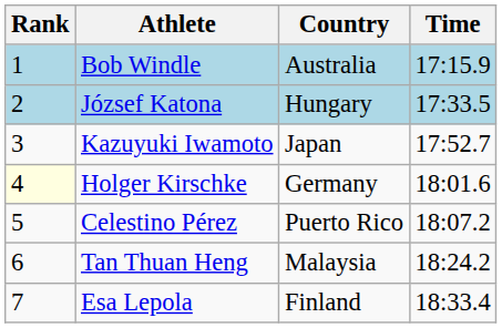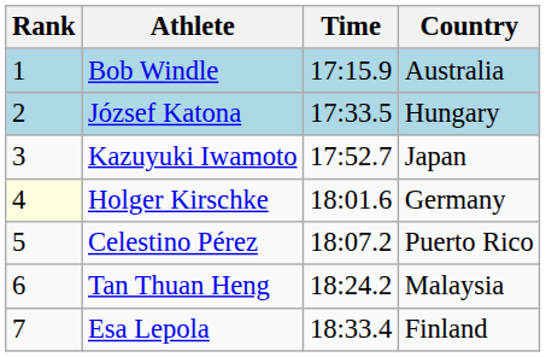columns swapped: Country <-> Time
